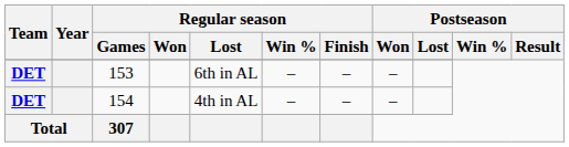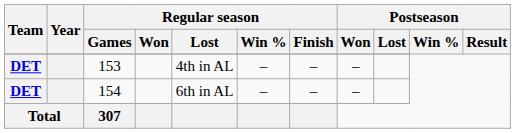153 | Regular season / Lost: 6th in AL -> 4th in AL
154 | Regular season / Lost: 4th in AL -> 6th in AL
